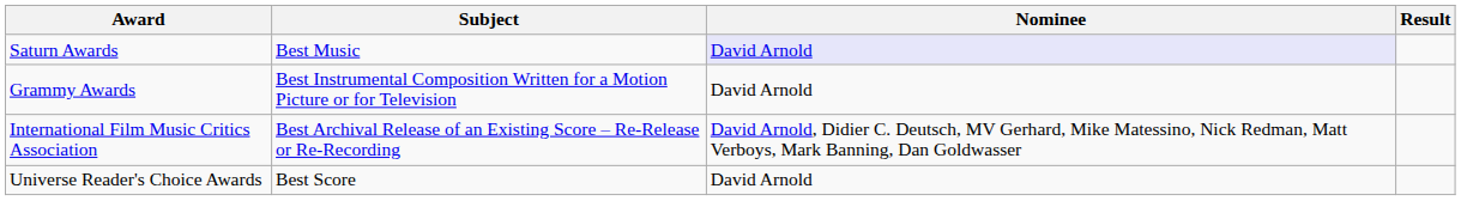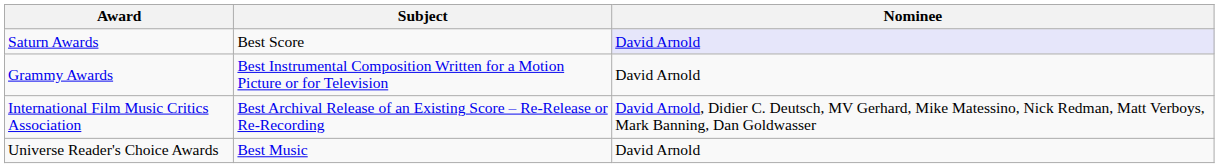- column: Result
Saturn Awards | Subject: Best Music -> Best Score
Universe Reader's Choice Awards | Subject: Best Score -> Best Music
